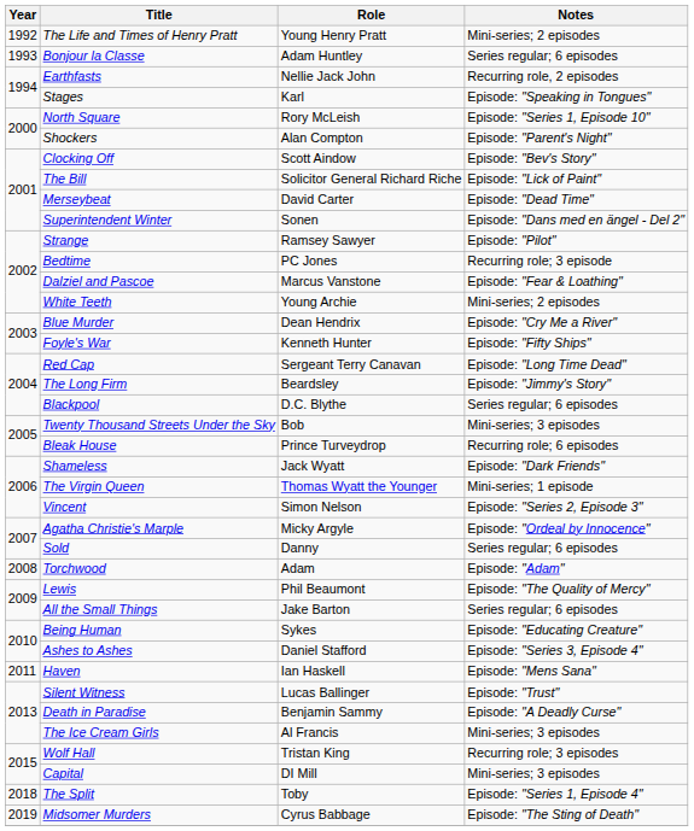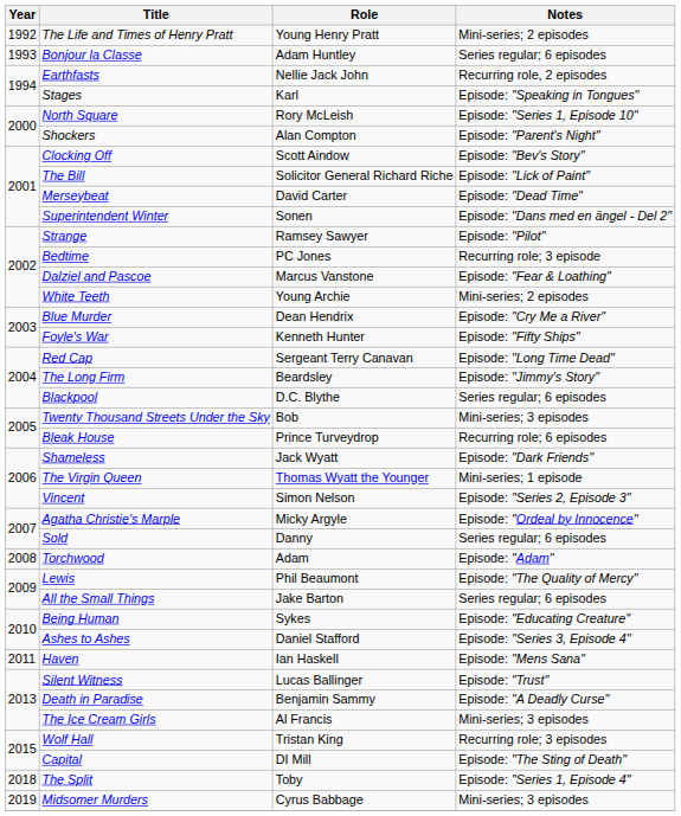Capital | Notes: Mini-series; 3 episodes -> Episode: "The Sting of Death"
Midsomer Murders | Notes: Episode: "The Sting of Death" -> Mini-series; 3 episodes
